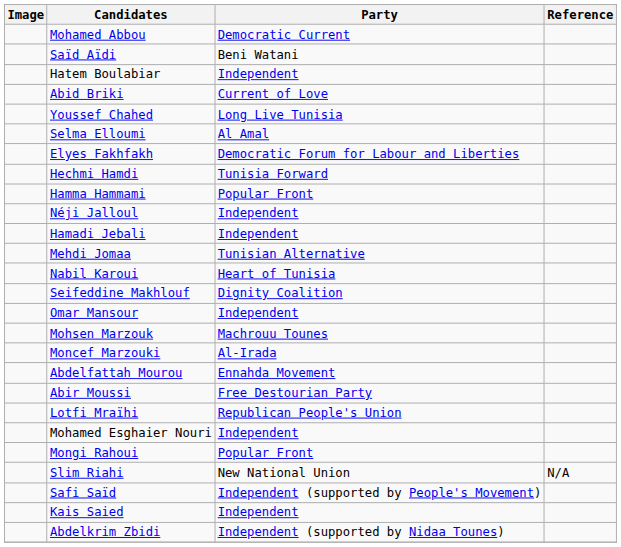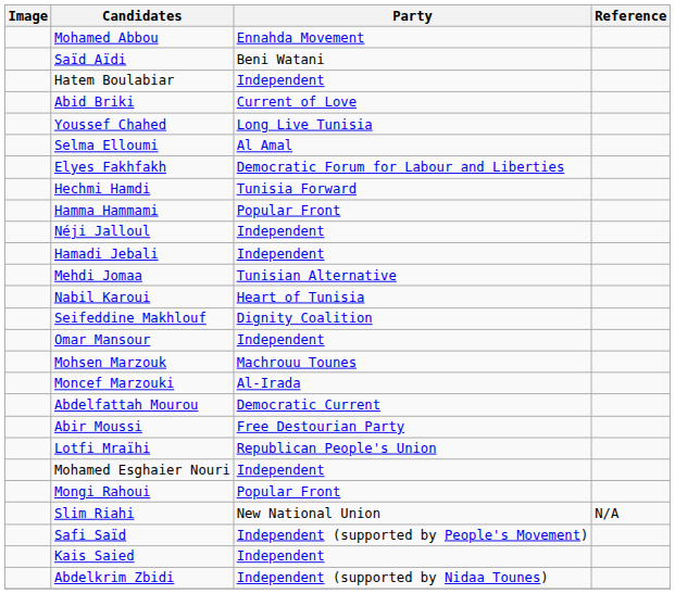Mohamed Abbou | Party: Democratic Current -> Ennahda Movement
Abdelfattah Mourou | Party: Ennahda Movement -> Democratic Current
